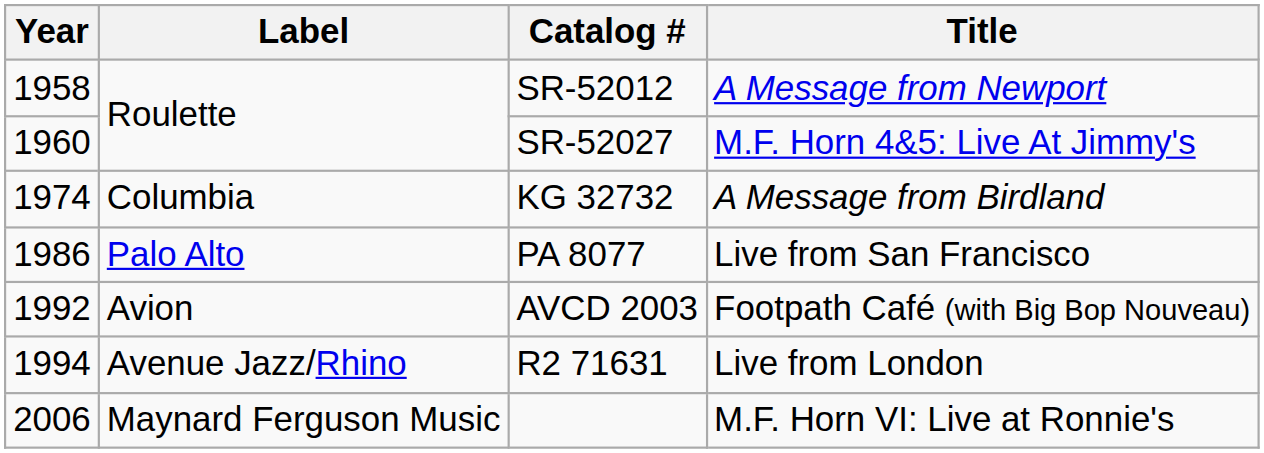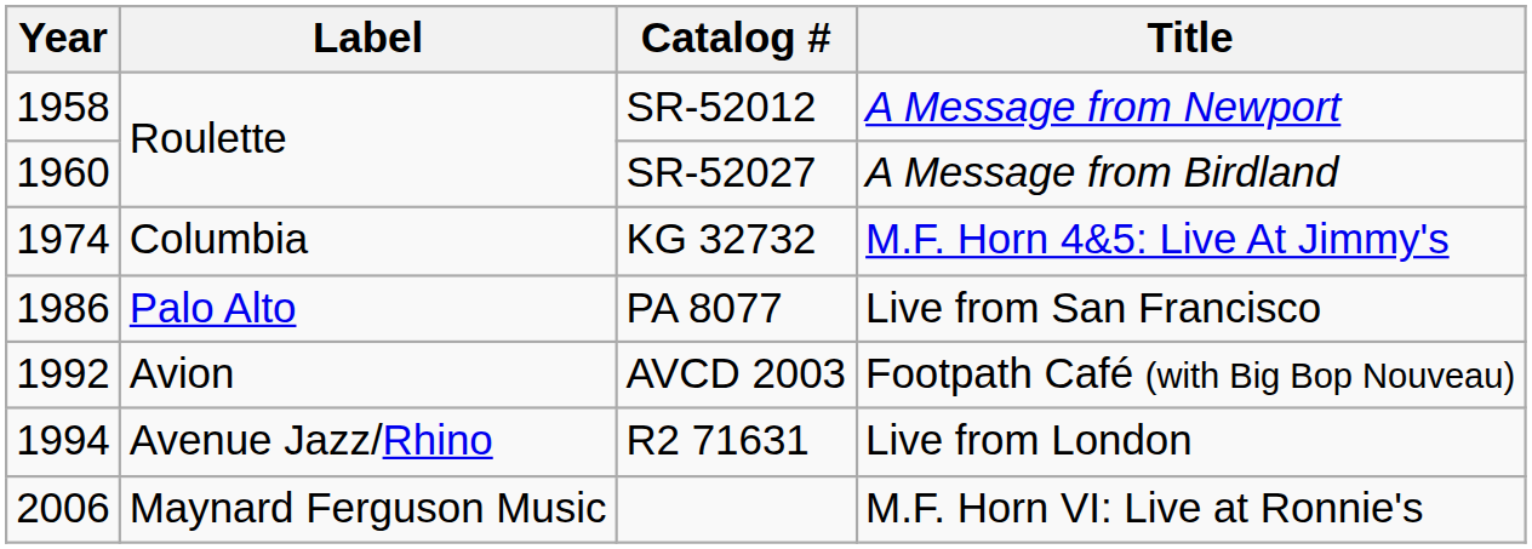SR-52027 | Title: M.F. Horn 4&5: Live At Jimmy's -> A Message from Birdland
KG 32732 | Title: A Message from Birdland -> M.F. Horn 4&5: Live At Jimmy's
